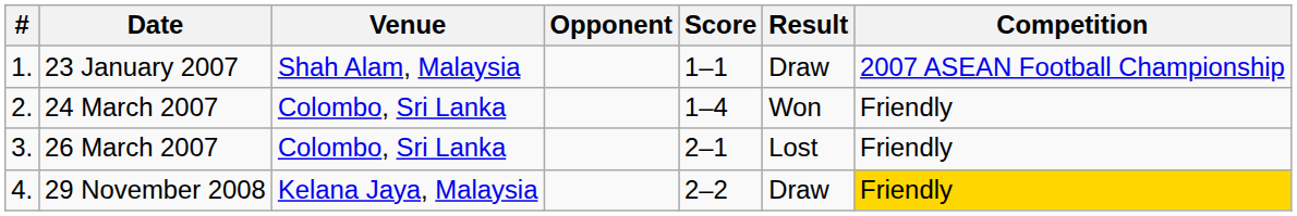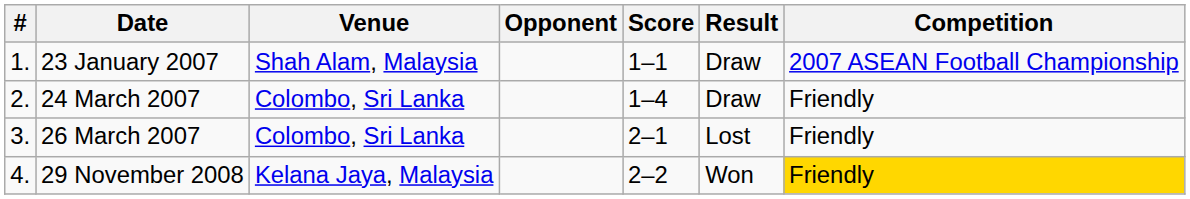24 March 2007 | Result: Won -> Draw
29 November 2008 | Result: Draw -> Won
